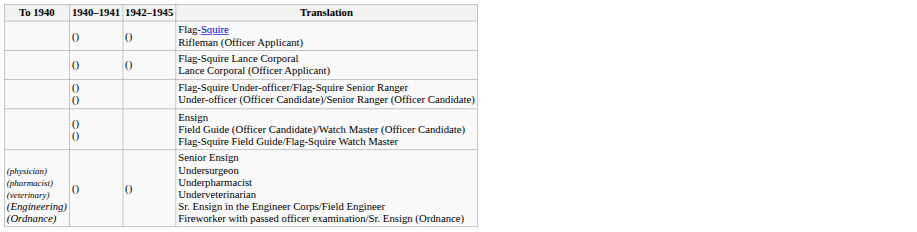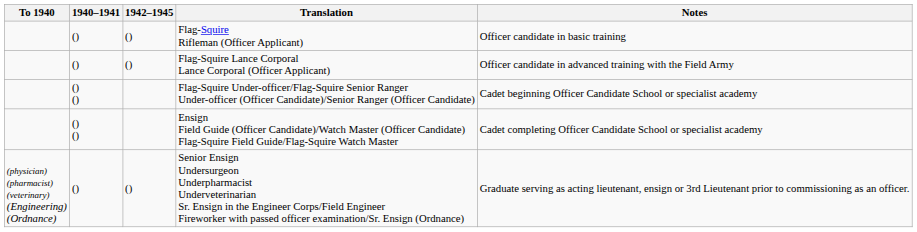+ column: Notes | Officer candidate in basic training | Officer candidate in advanced training with the Field Army | Cadet beginning Officer Candidate School or specialist academy | Cadet completing Officer Candidate School or specialist academy | Graduate serving as acting lieutenant, ensign or 3rd Lieutenant prior to commissioning as an officer.
